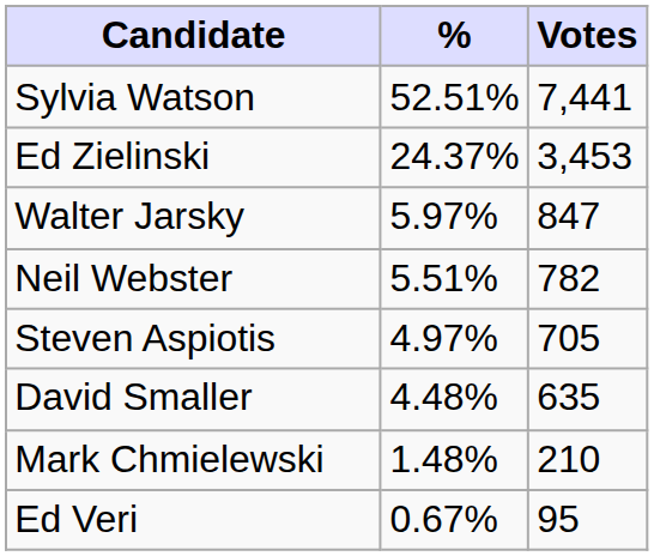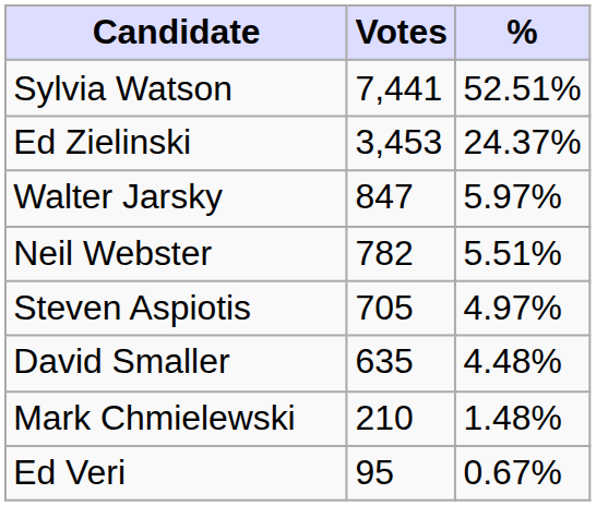columns swapped: Votes <-> %
